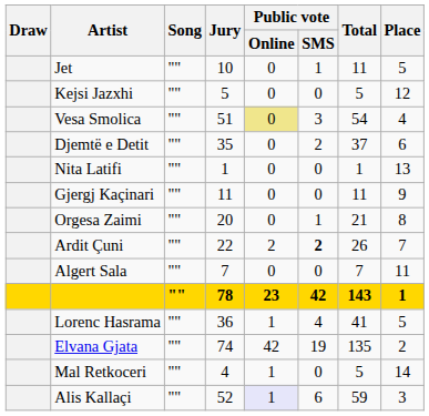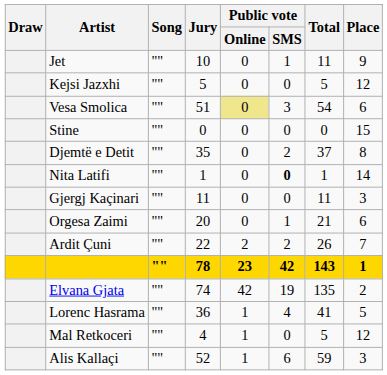Jet | Place: 5 -> 9
Vesa Smolica | Place: 4 -> 6
+ row: Stine | "" | 0 | 0 | 0 | 0 | 15
Djemtë e Detit | Place: 6 -> 8
Nita Latifi | Public vote / SMS: normal -> bold
Nita Latifi | Place: 13 -> 14
Gjergj Kaçinari | Place: 9 -> 3
Orgesa Zaimi | Place: 8 -> 6
Ardit Çuni | Public vote / SMS: bold -> normal
- row: Algert Sala | "" | 7 | 0 | 0 | 7 | 11
rows swapped: Lorenc Hasrama <-> Elvana Gjata
Mal Retkoceri | Place: 14 -> 12
Alis Kallaçi | Public vote / Online: lavender background -> no background
